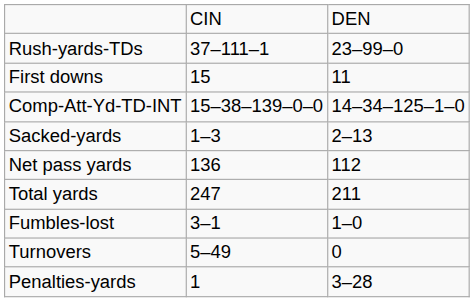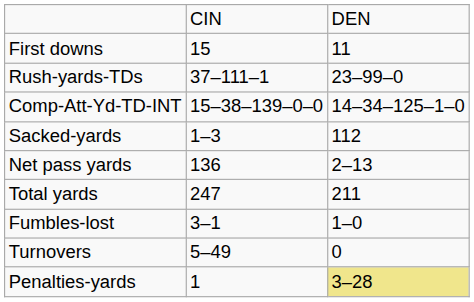rows swapped: First downs <-> Rush-yards-TDs
Sacked-yards | column 3: 2–13 -> 112
Net pass yards | column 3: 112 -> 2–13
Penalties-yards | column 3: no background -> khaki background
